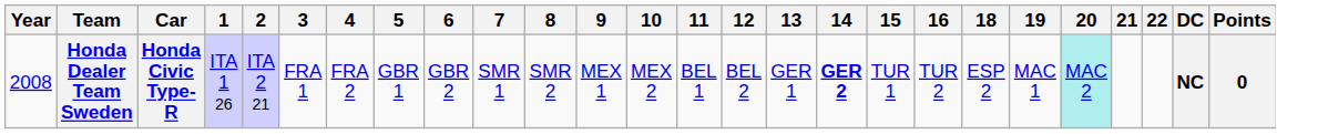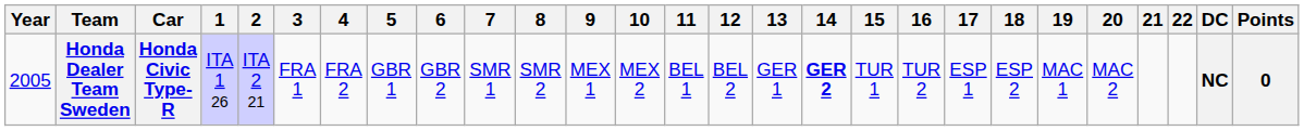+ column: 17 | ESP 1
Honda Dealer Team Sweden | Year: 2008 -> 2005
Honda Dealer Team Sweden | 20: paleturquoise background -> no background
